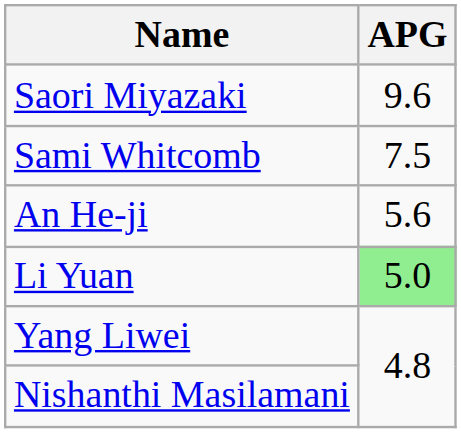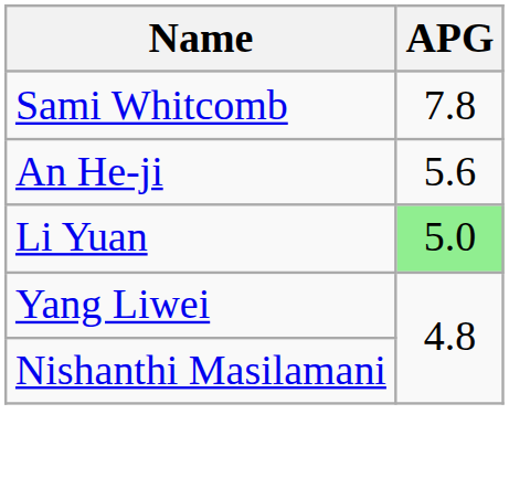- row: Saori Miyazaki | 9.6
Sami Whitcomb | APG: 7.5 -> 7.8
